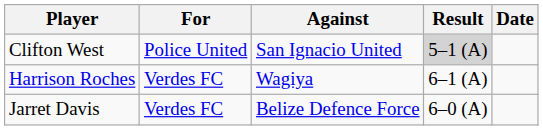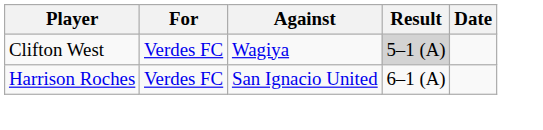Clifton West | For: Police United -> Verdes FC
Clifton West | Against: San Ignacio United -> Wagiya
Harrison Roches | Against: Wagiya -> San Ignacio United
- row: Jarret Davis | Verdes FC | Belize Defence Force | 6–0 (A)
